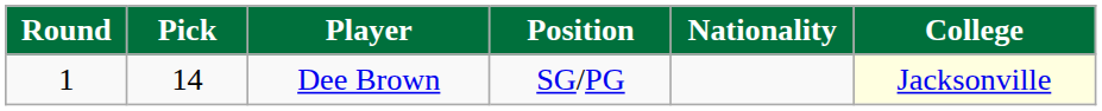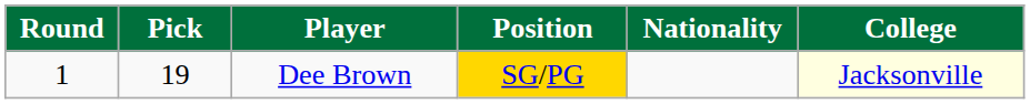Dee Brown | Pick: 14 -> 19
Dee Brown | Position: no background -> gold background
